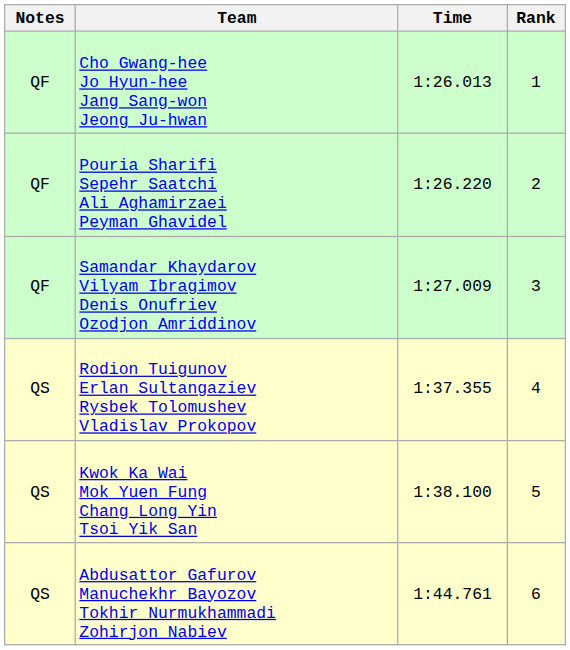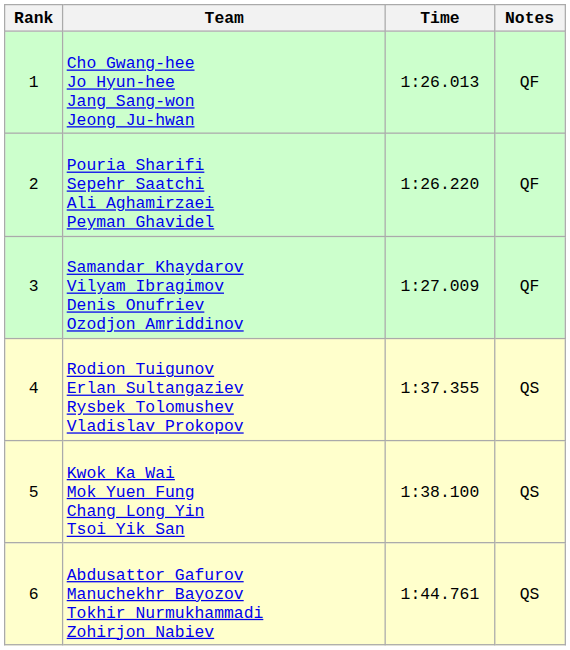columns swapped: Rank <-> Notes
